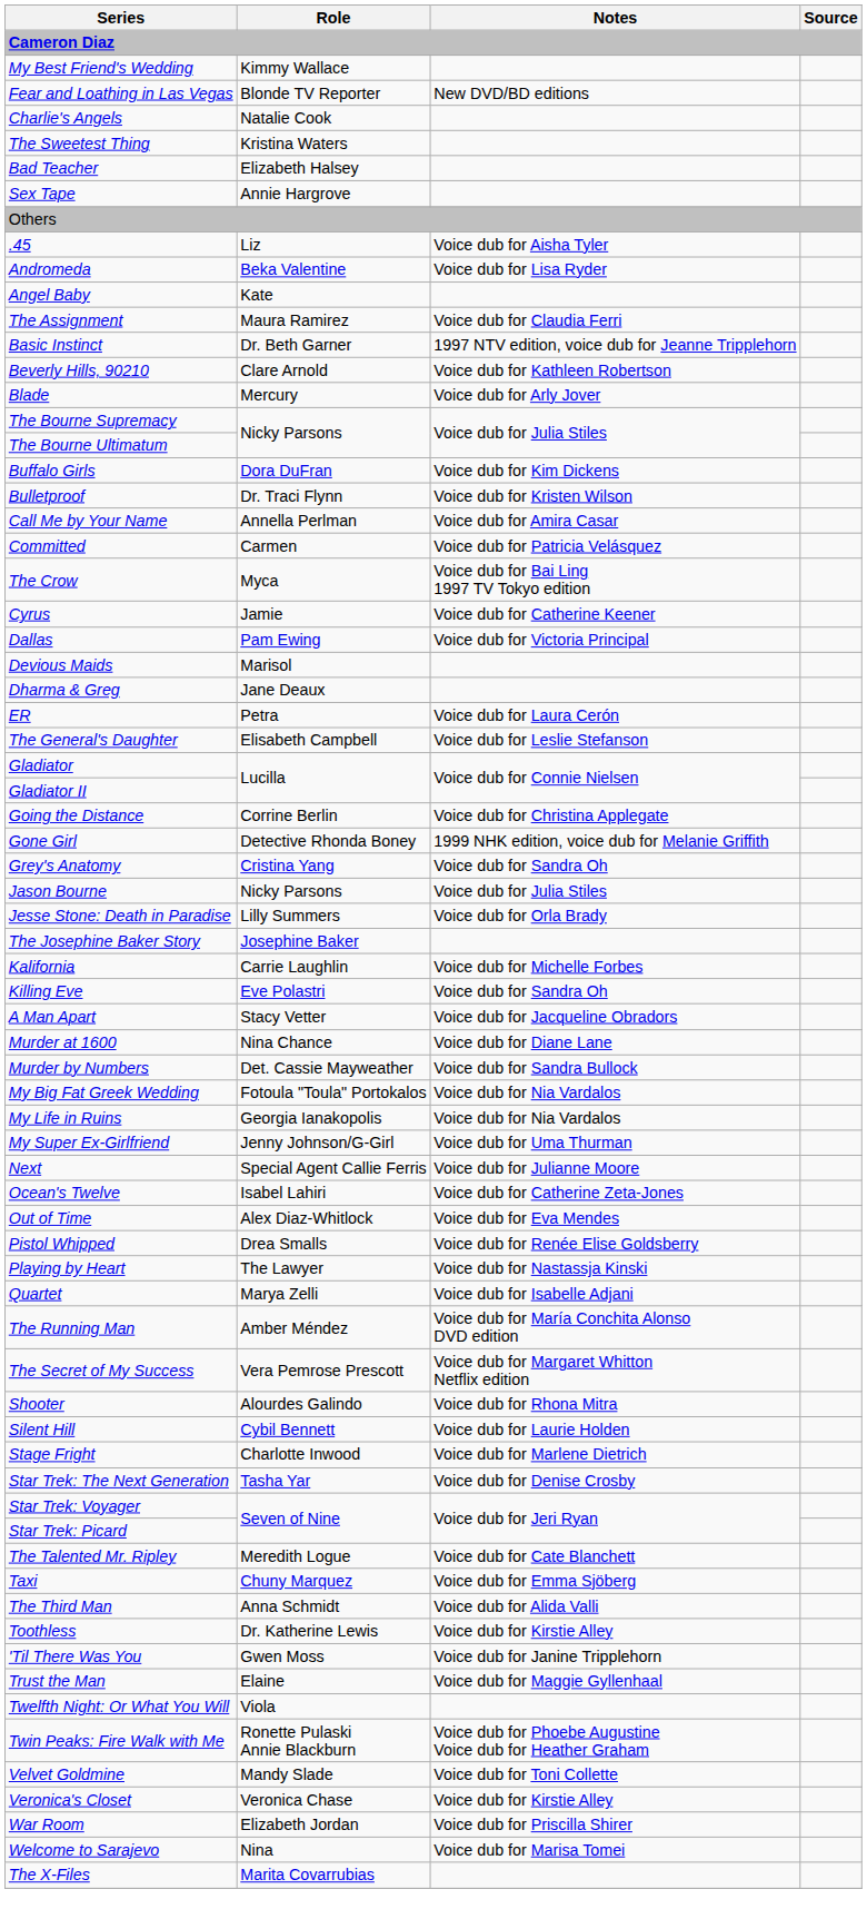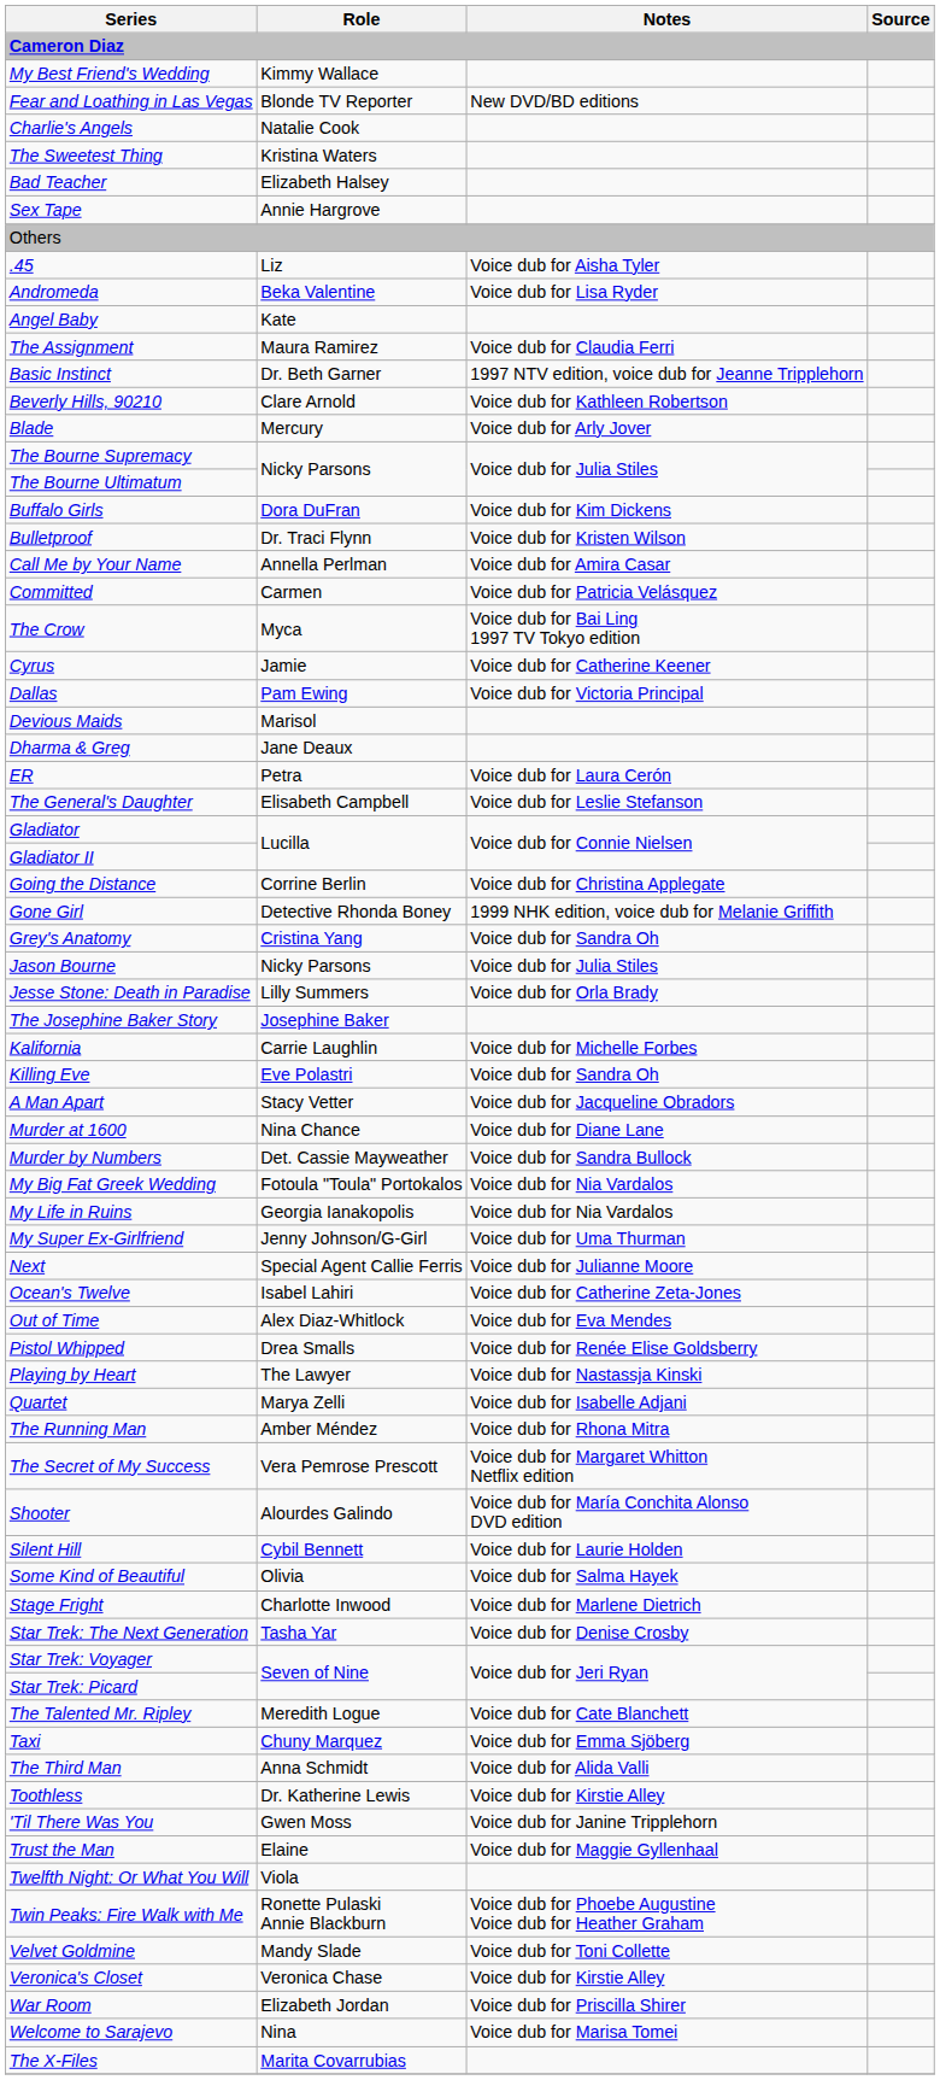The Running Man | Notes: Voice dub for María Conchita Alonso DVD edition -> Voice dub for Rhona Mitra
Shooter | Notes: Voice dub for Rhona Mitra -> Voice dub for María Conchita Alonso DVD edition
+ row: Some Kind of Beautiful | Olivia | Voice dub for Salma Hayek
